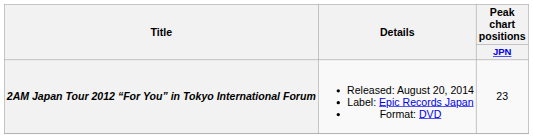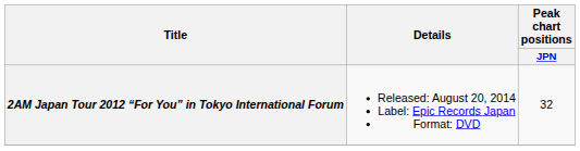2AM Japan Tour 2012 “For You” in Tokyo International Forum | Peak chart positions / JPN: 23 -> 32
